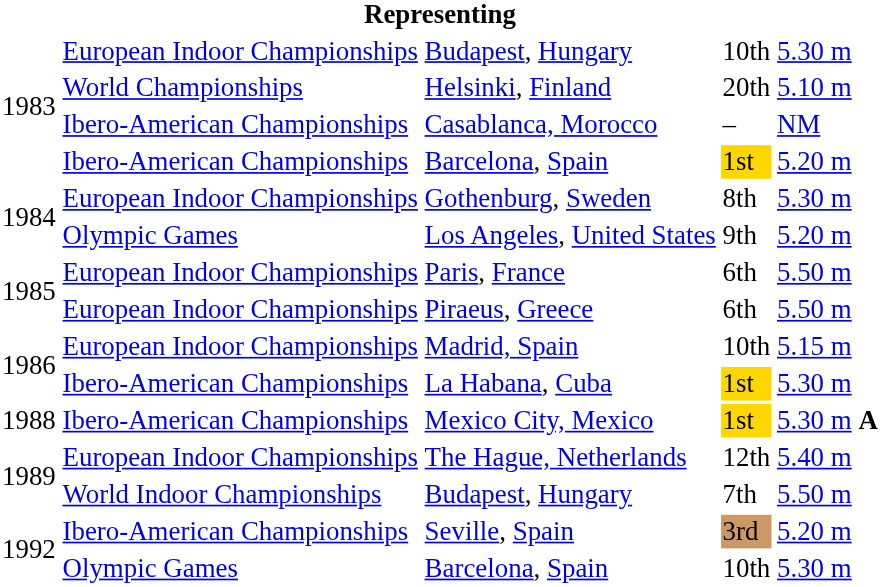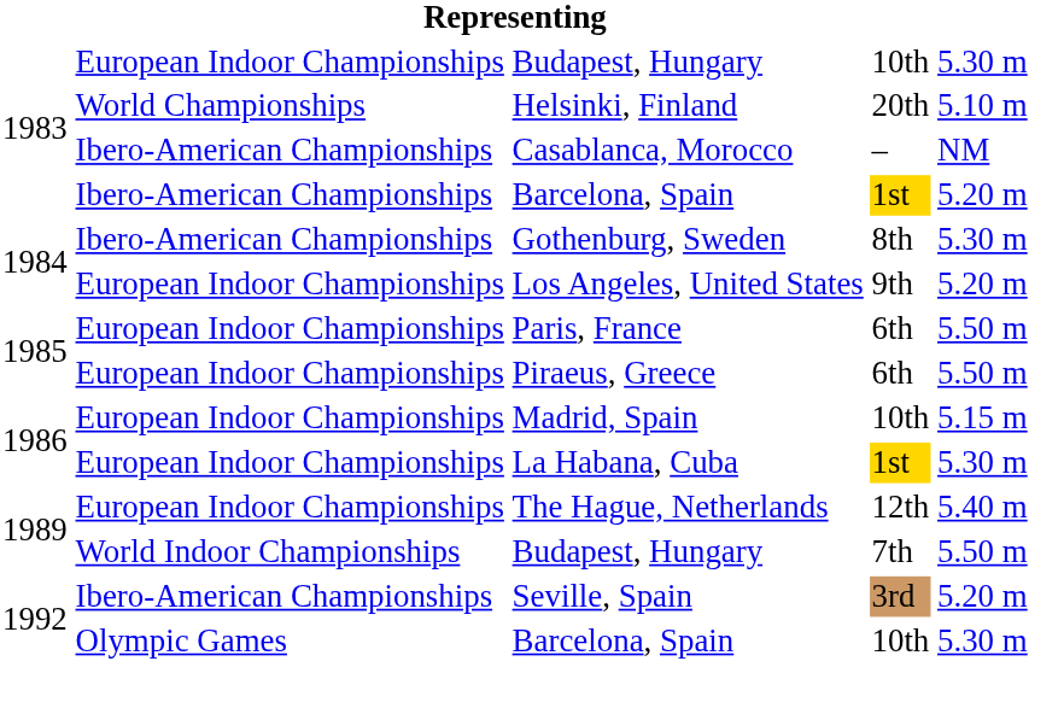Gothenburg, Sweden | column 2: European Indoor Championships -> Ibero-American Championships
Los Angeles, United States | column 2: Olympic Games -> European Indoor Championships
La Habana, Cuba | column 2: Ibero-American Championships -> European Indoor Championships
- row: 1988 | Ibero-American Championships | Mexico City, Mexico | 1st | 5.30 m A
